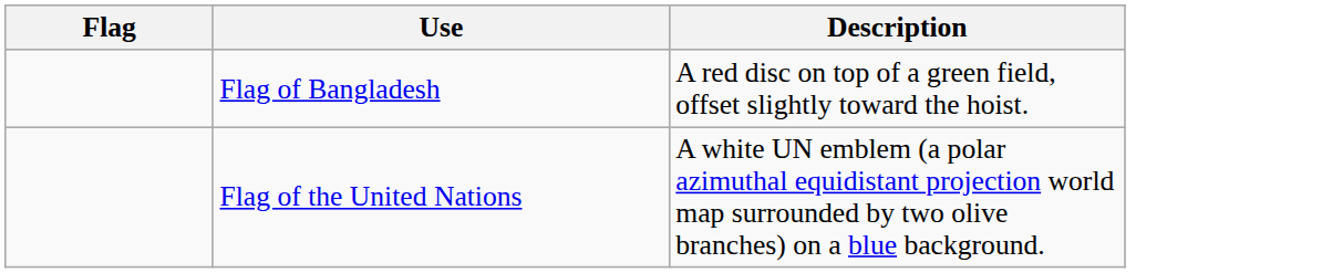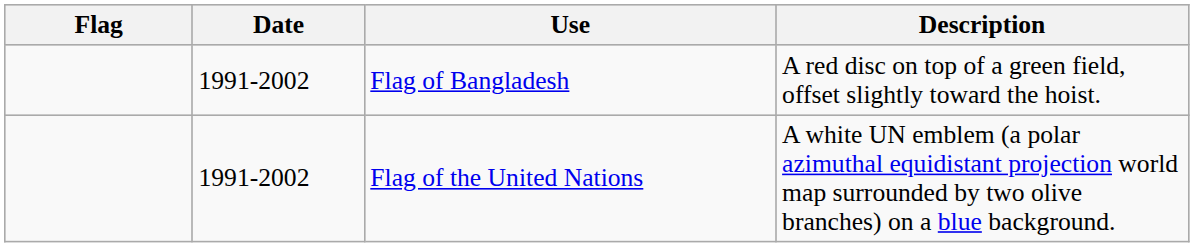+ column: Date | 1991-2002 | 1991-2002
